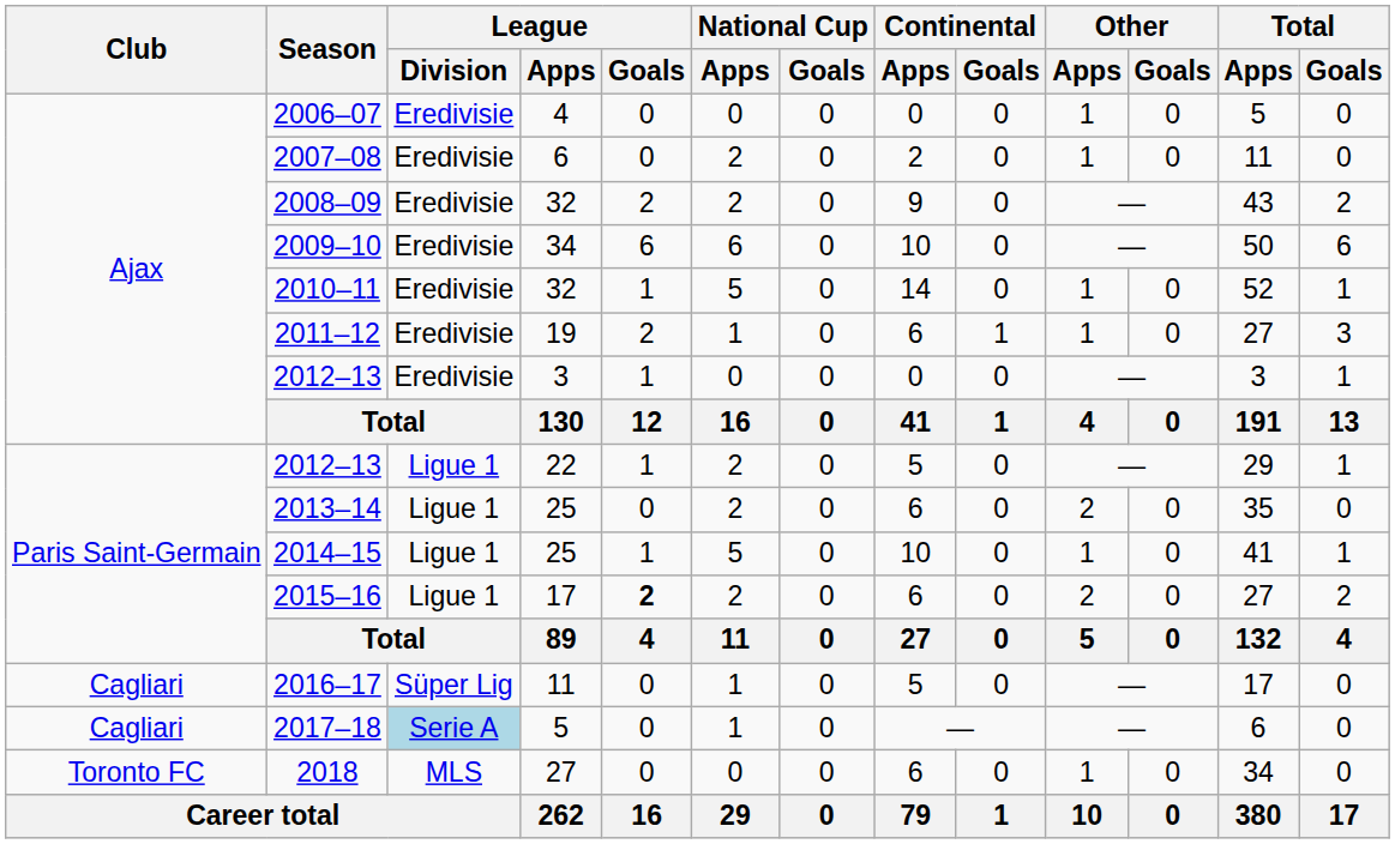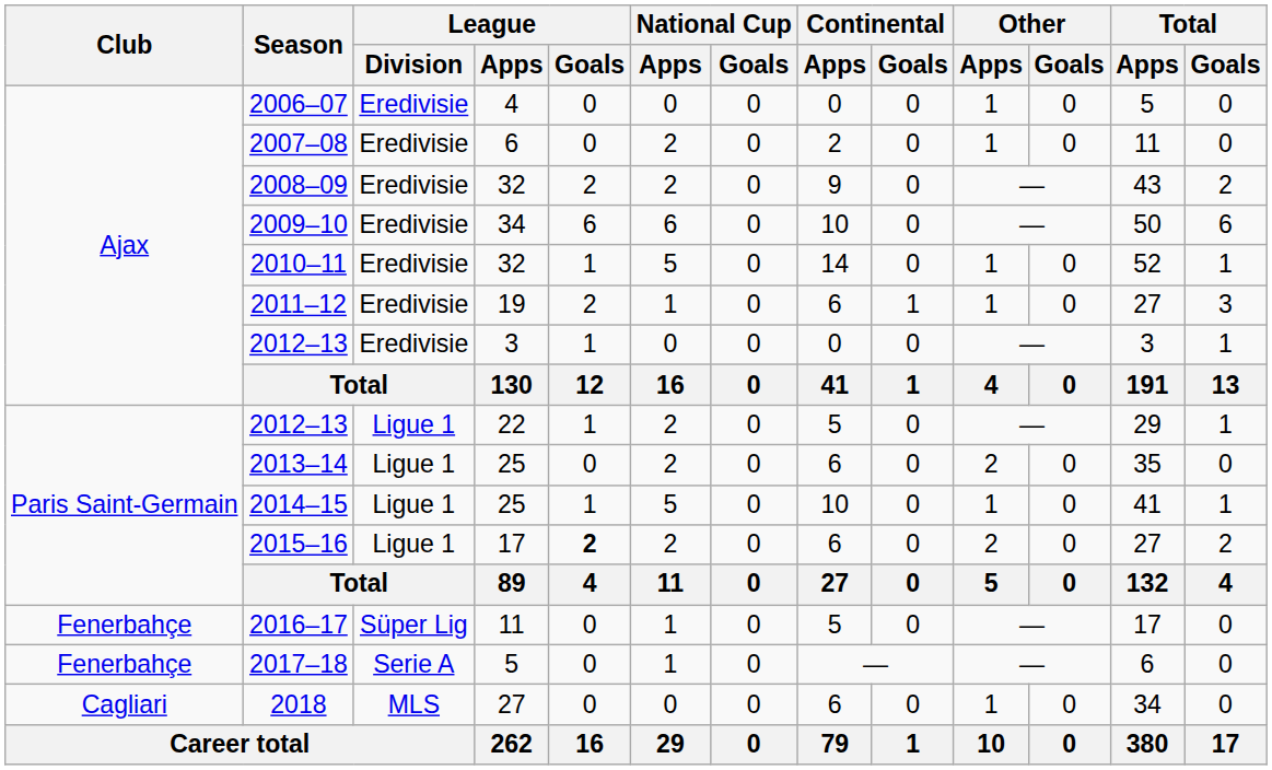2016–17 | Club: Cagliari -> Fenerbahçe
2017–18 | Club: Cagliari -> Fenerbahçe
2017–18 | League / Division: lightblue background -> no background
2018 | Club: Toronto FC -> Cagliari
